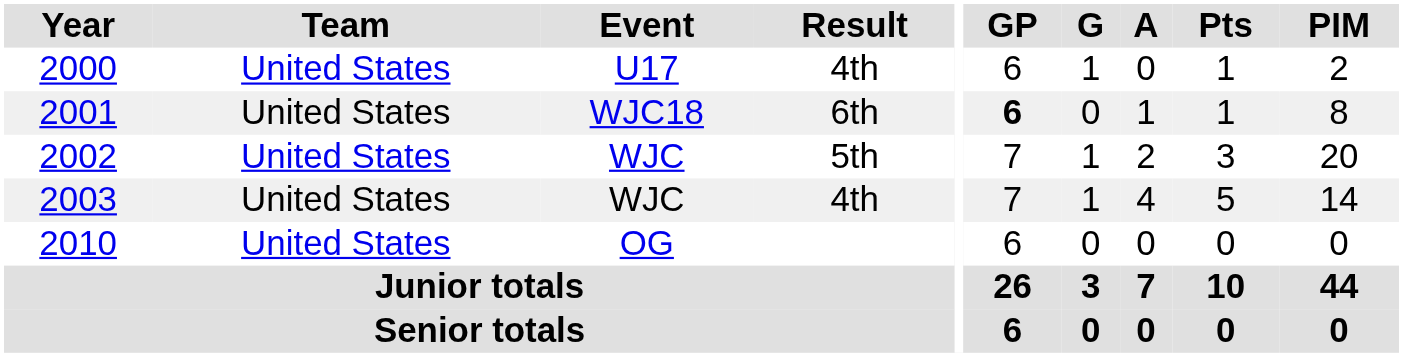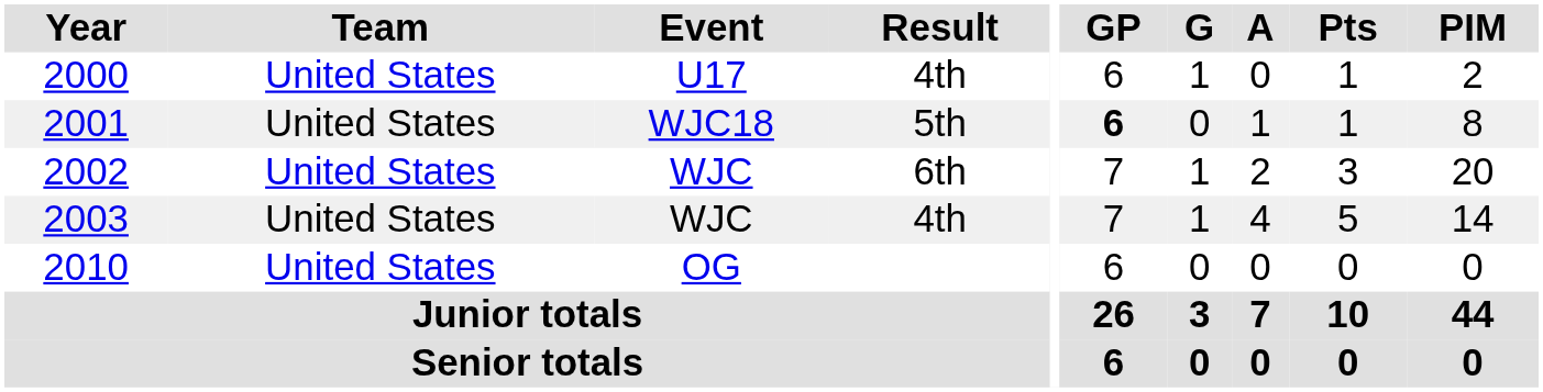2001 | Result: 6th -> 5th
2002 | Result: 5th -> 6th
